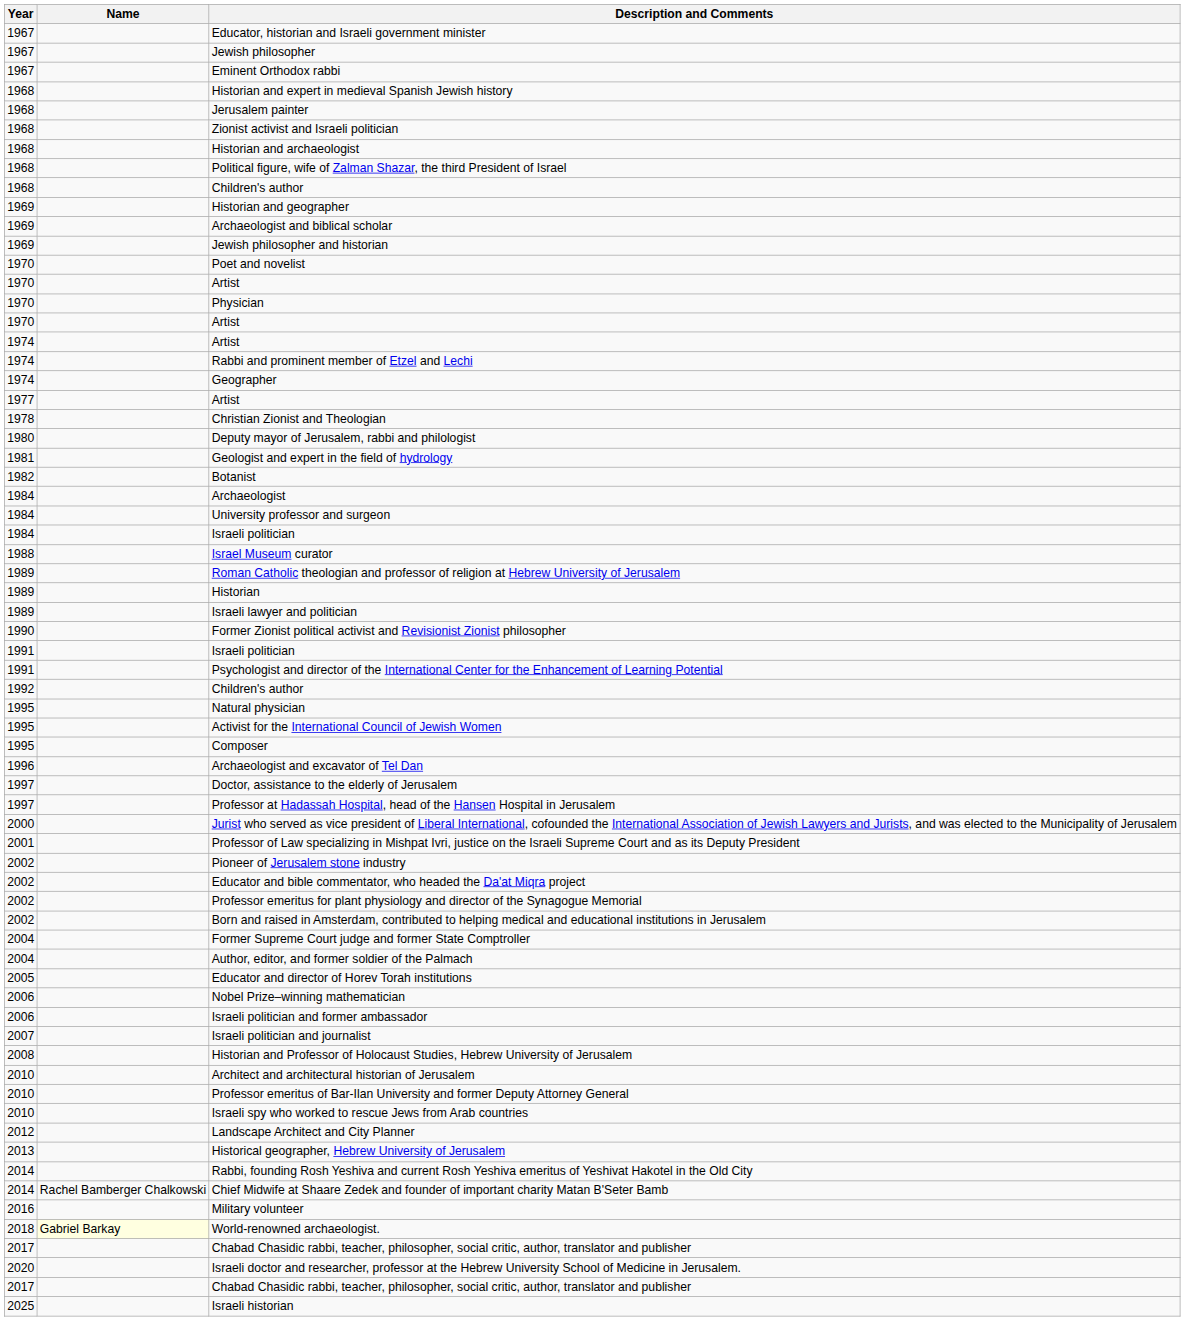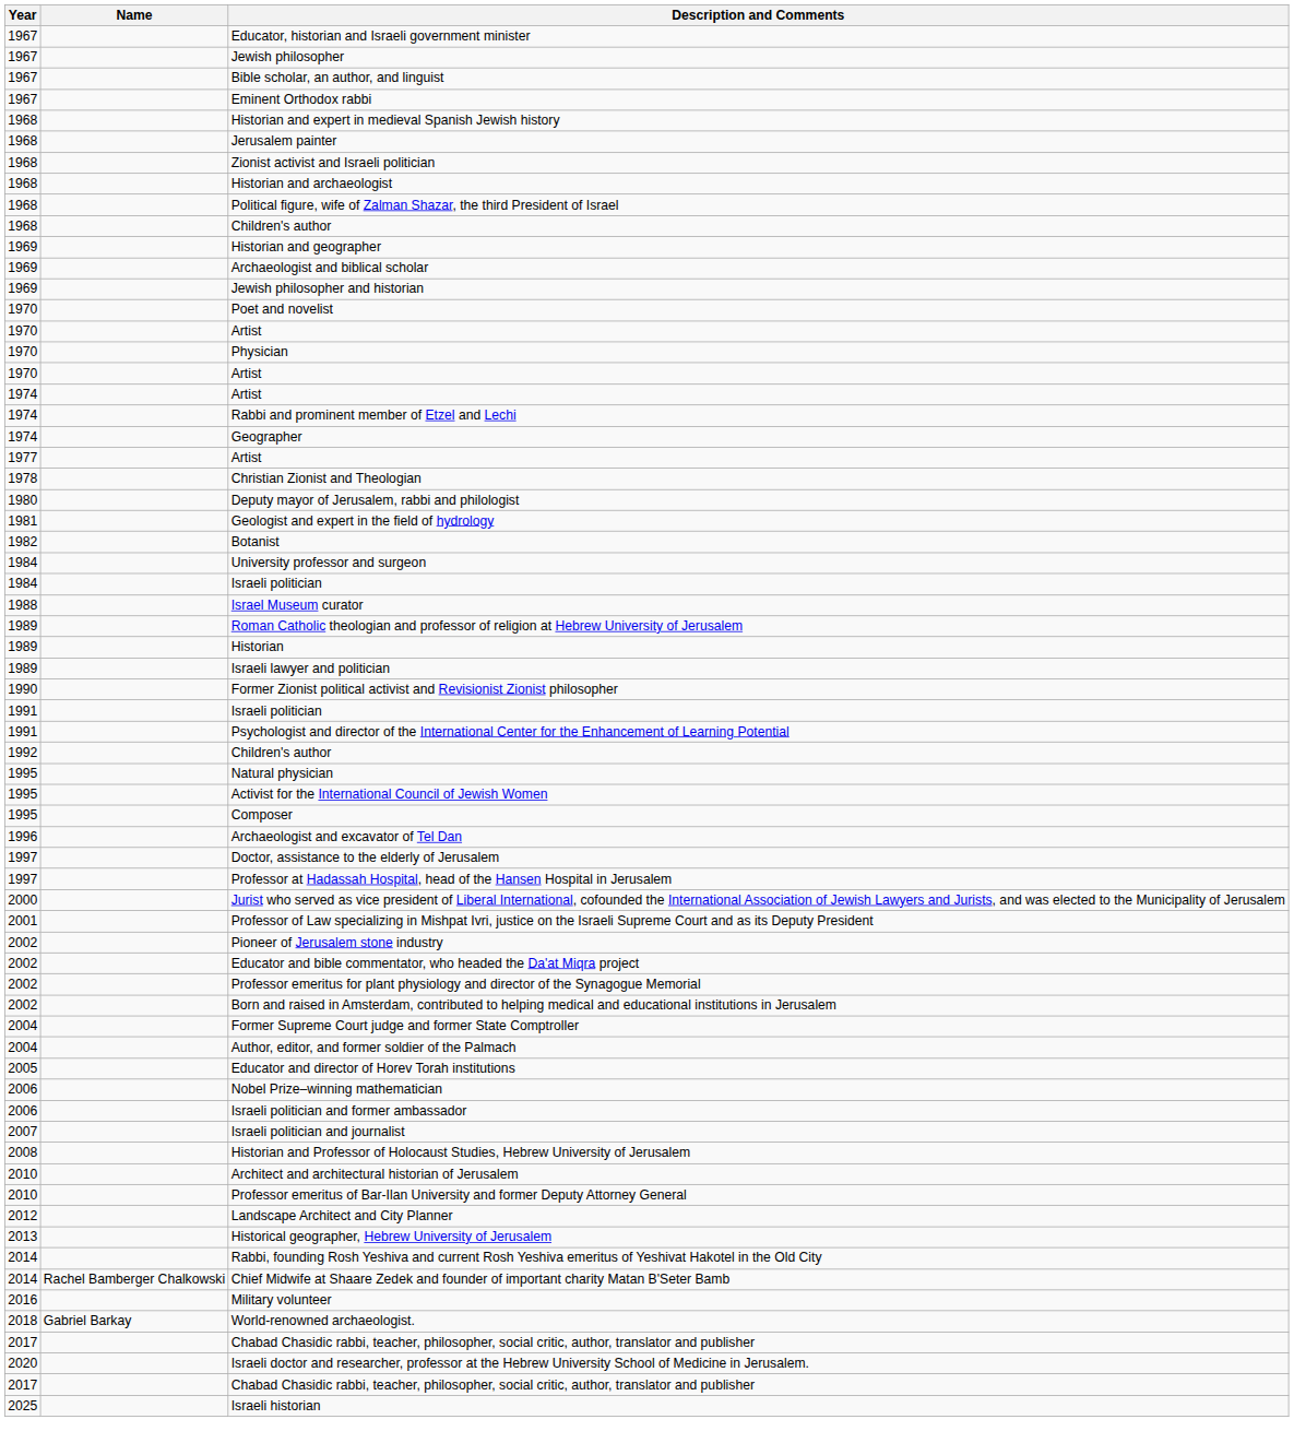+ row: 1967 | Bible scholar, an author, and linguist
- row: 1984 | Archaeologist
- row: 2010 | Israeli spy who worked to rescue Jews from Arab countries
World-renowned archaeologist. | Name: lightyellow background -> no background
